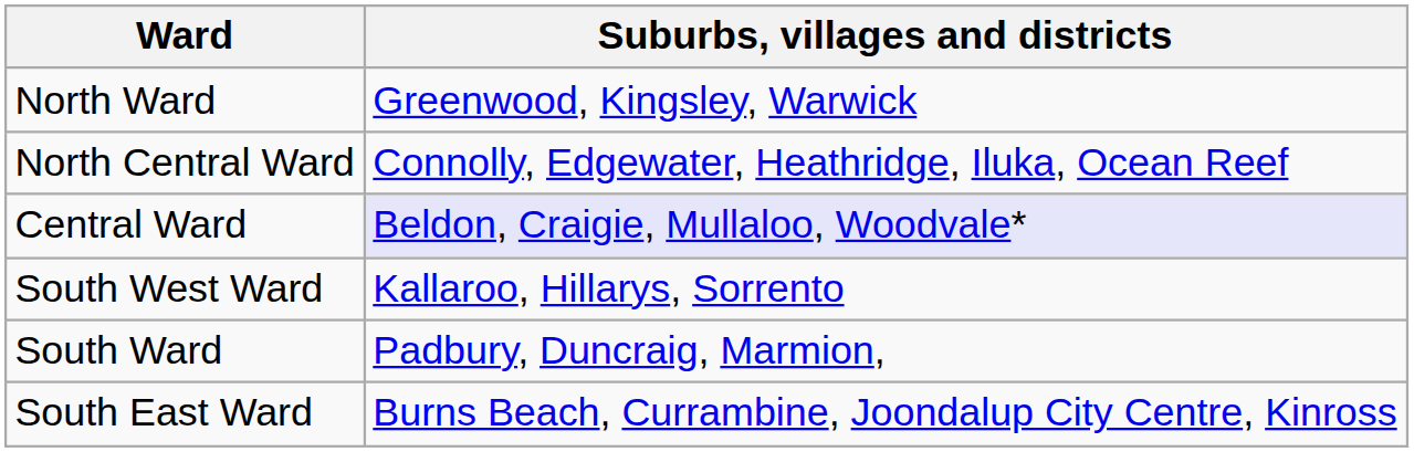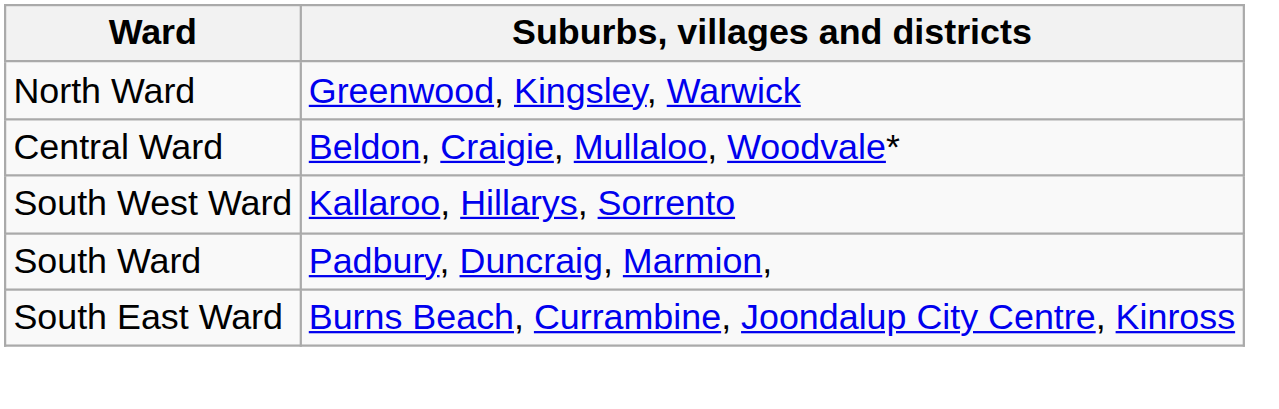- row: North Central Ward | Connolly, Edgewater, Heathridge, Iluka, Ocean Reef
Central Ward | Suburbs, villages and districts: lavender background -> no background
